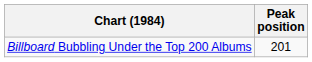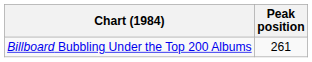Billboard Bubbling Under the Top 200 Albums | Peak position: 201 -> 261
